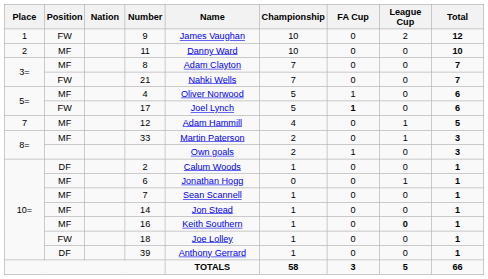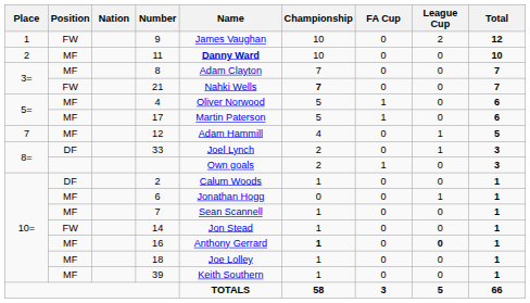11 | Name: normal -> bold
21 | Championship: normal -> bold
17 | Position: FW -> MF
17 | Name: Joel Lynch -> Martin Paterson
17 | FA Cup: bold -> normal
33 | Position: MF -> DF
33 | Name: Martin Paterson -> Joel Lynch
14 | Position: MF -> FW
16 | Name: Keith Southern -> Anthony Gerrard
16 | Championship: normal -> bold
18 | Position: FW -> MF
39 | Position: DF -> MF
39 | Name: Anthony Gerrard -> Keith Southern
